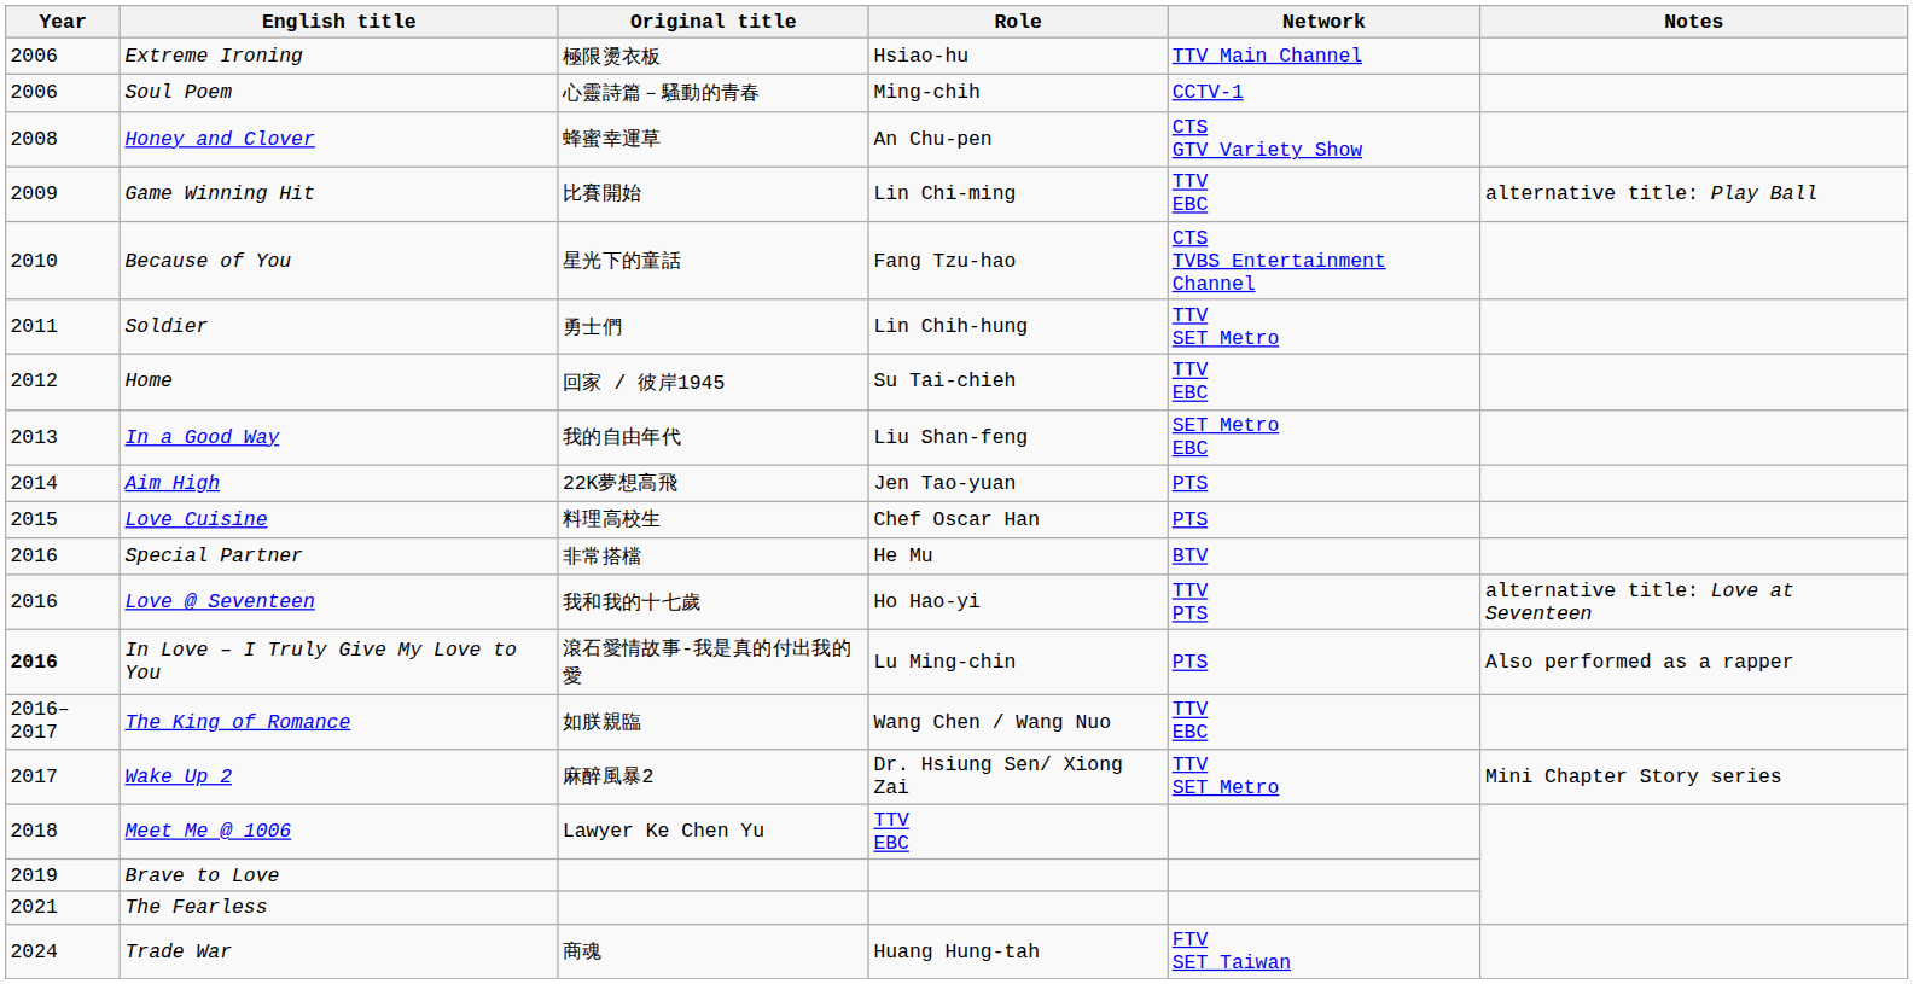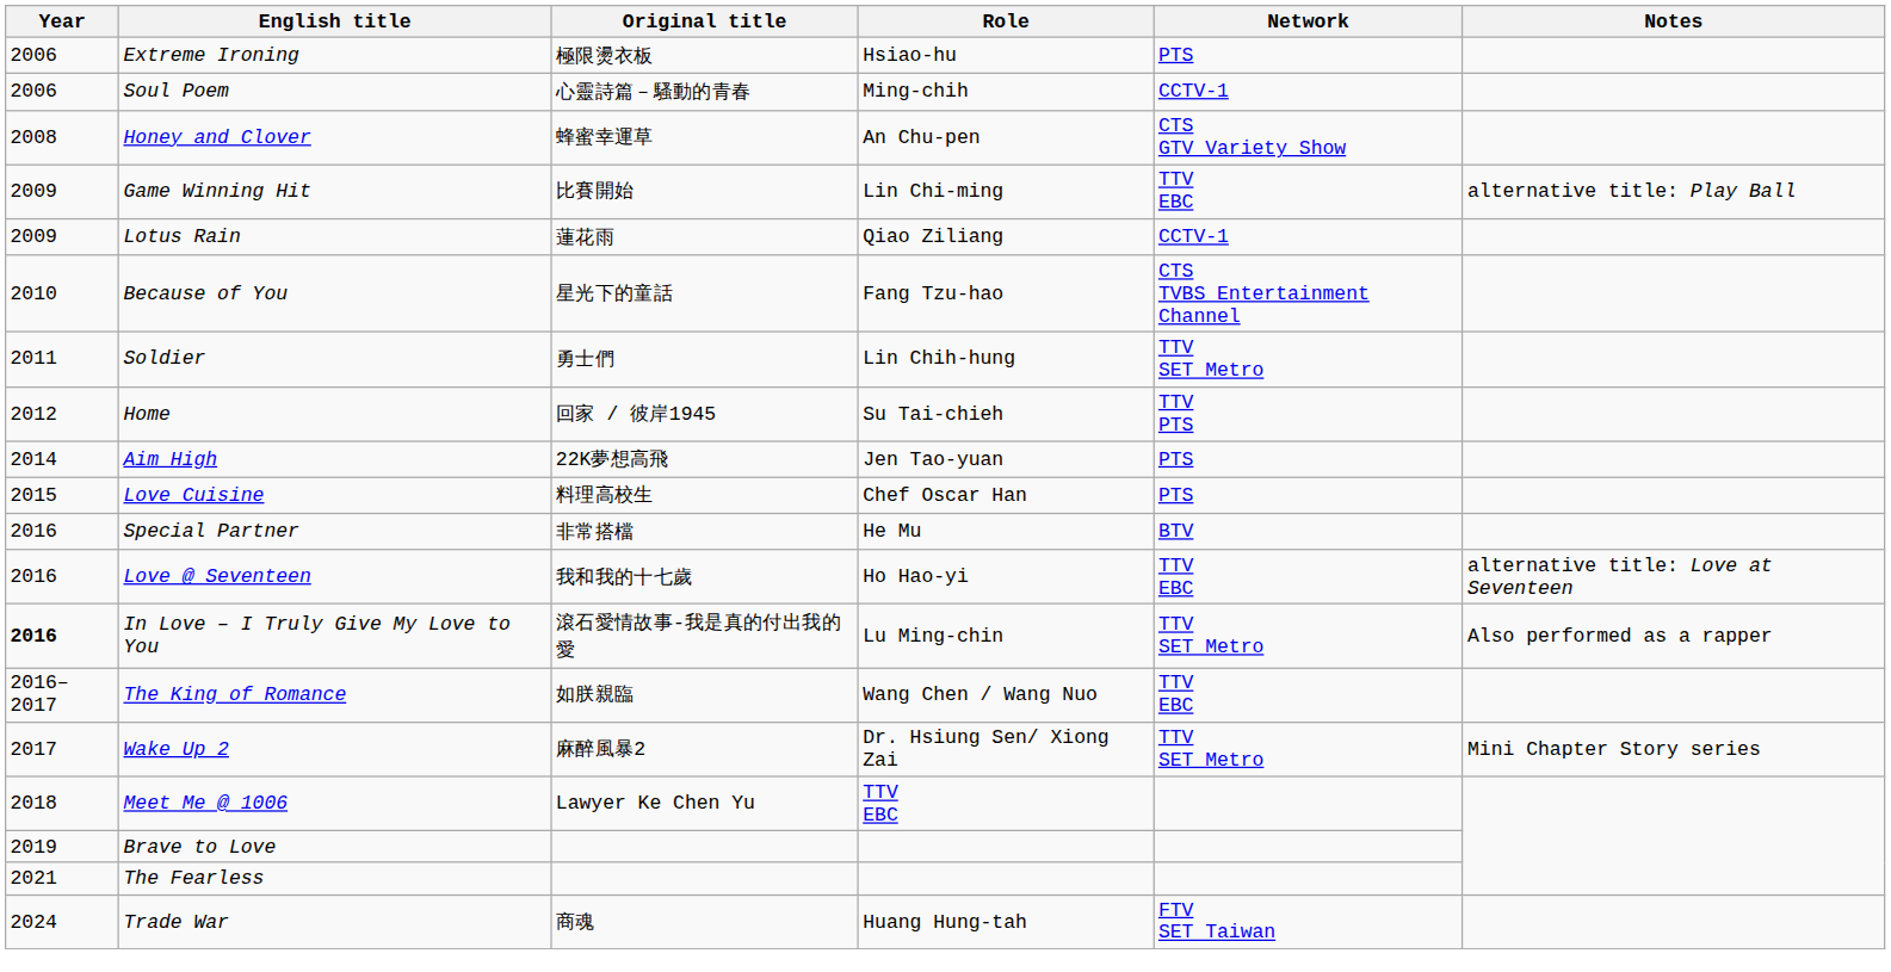Extreme Ironing | Network: TTV Main Channel -> PTS
+ row: 2009 | Lotus Rain | 蓮花雨 | Qiao Ziliang | CCTV-1
Home | Network: TTV EBC -> TTV PTS
- row: 2013 | In a Good Way | 我的自由年代 | Liu Shan-feng | SET Metro EBC
Love @ Seventeen | Network: TTV PTS -> TTV EBC
In Love – I Truly Give My Love to You | Network: PTS -> TTV SET Metro
